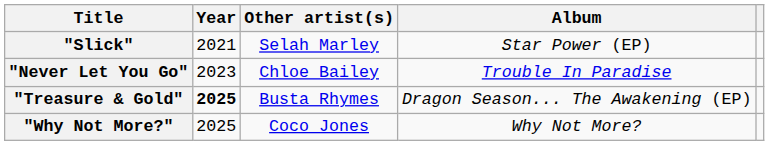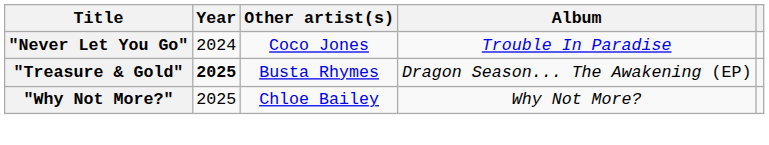- row: "Slick" | 2021 | Selah Marley | Star Power (EP)
"Never Let You Go" | Year: 2023 -> 2024
"Never Let You Go" | Other artist(s): Chloe Bailey -> Coco Jones
"Why Not More?" | Other artist(s): Coco Jones -> Chloe Bailey
